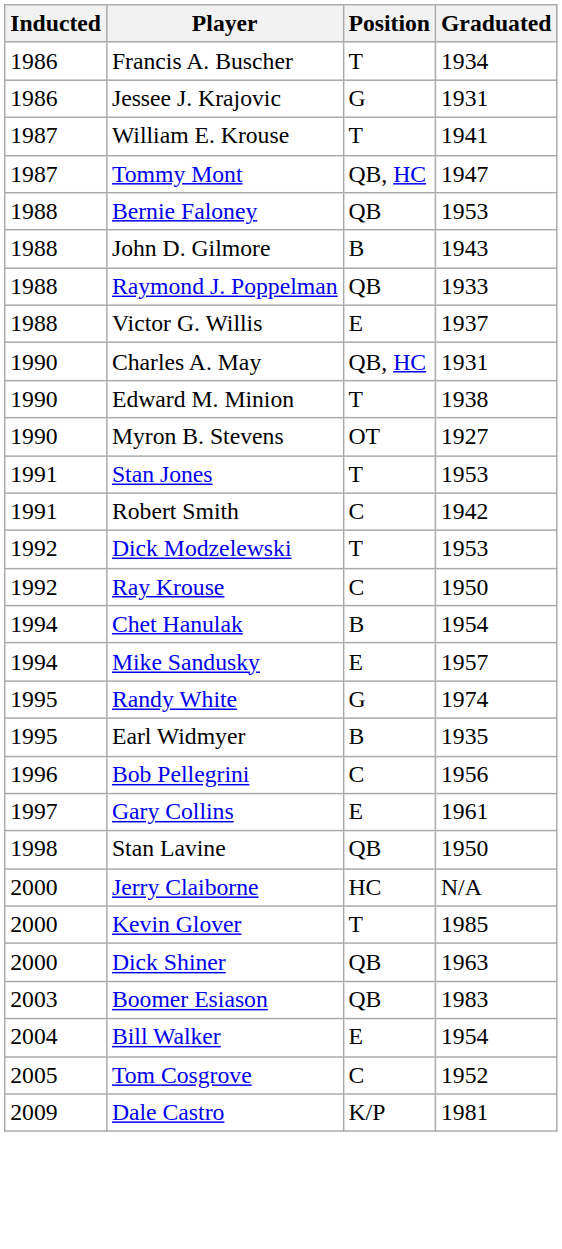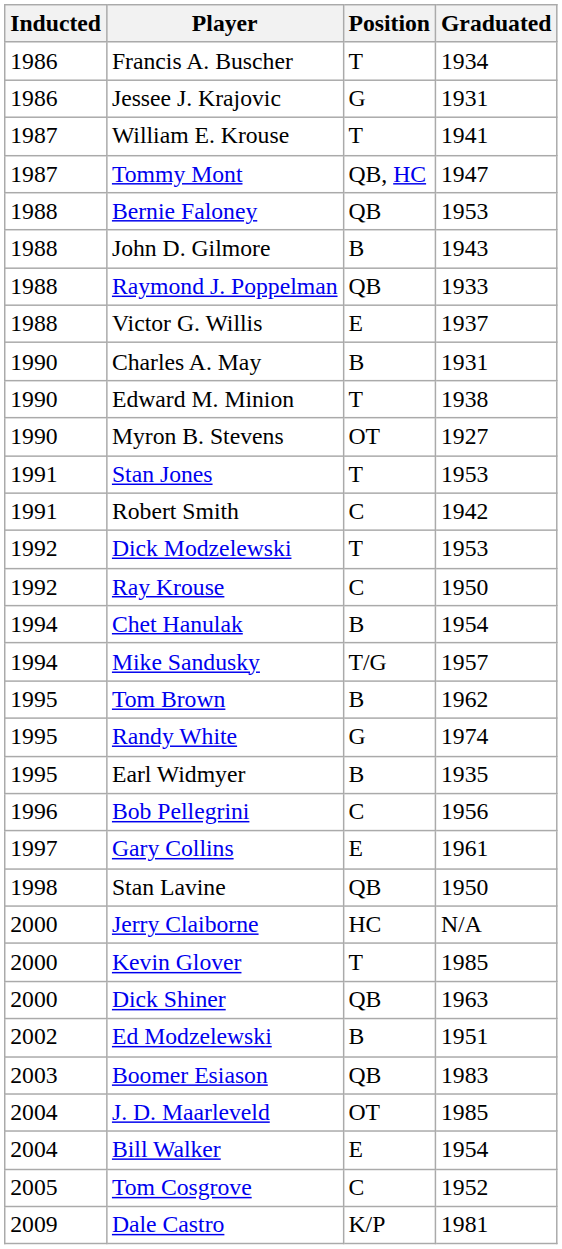Charles A. May | Position: QB, HC -> B
Mike Sandusky | Position: E -> T/G
+ row: 1995 | Tom Brown | B | 1962
+ row: 2002 | Ed Modzelewski | B | 1951
+ row: 2004 | J. D. Maarleveld | OT | 1985
